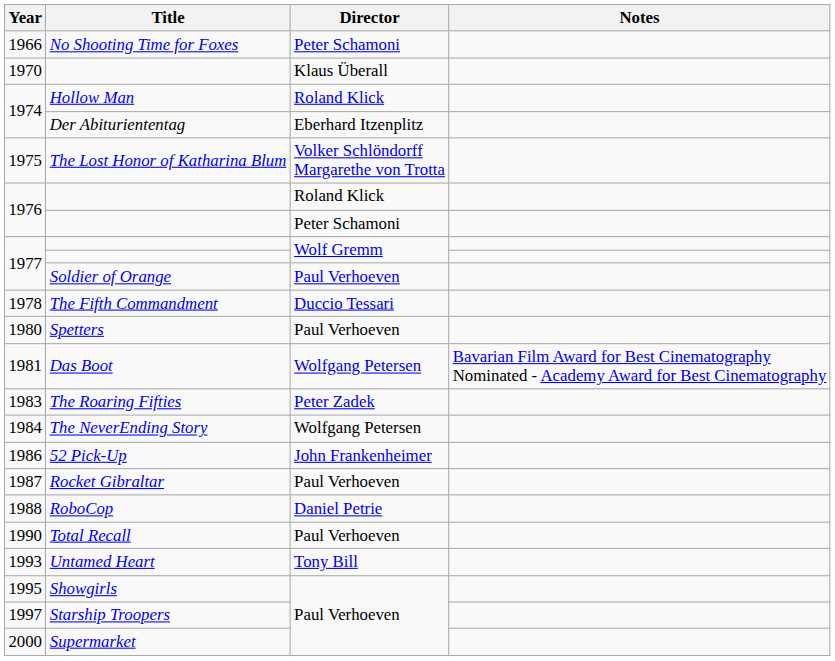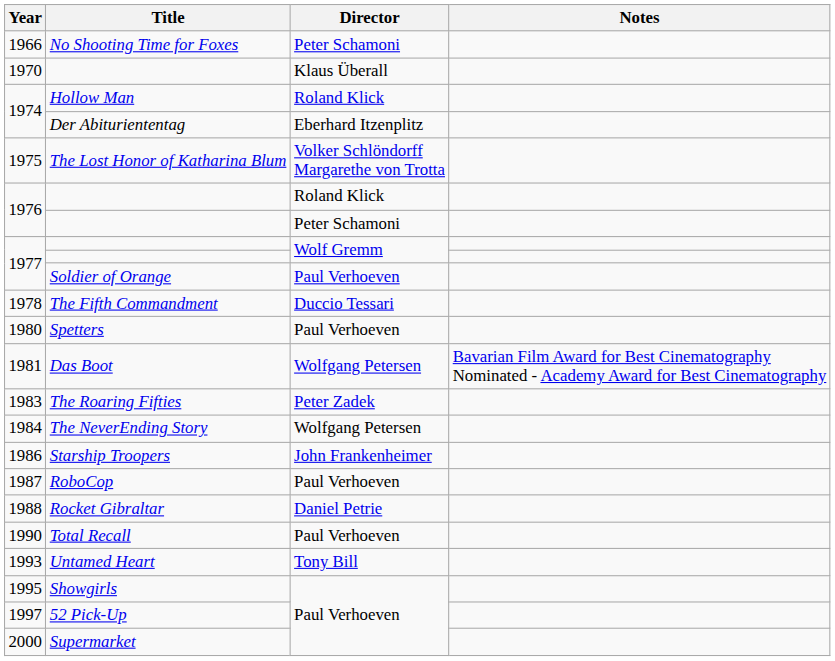1986 | Title: 52 Pick-Up -> Starship Troopers
1987 | Title: Rocket Gibraltar -> RoboCop
1988 | Title: RoboCop -> Rocket Gibraltar
1997 | Title: Starship Troopers -> 52 Pick-Up
